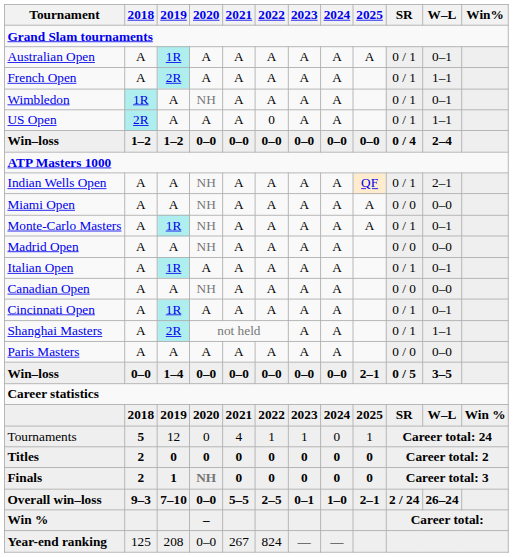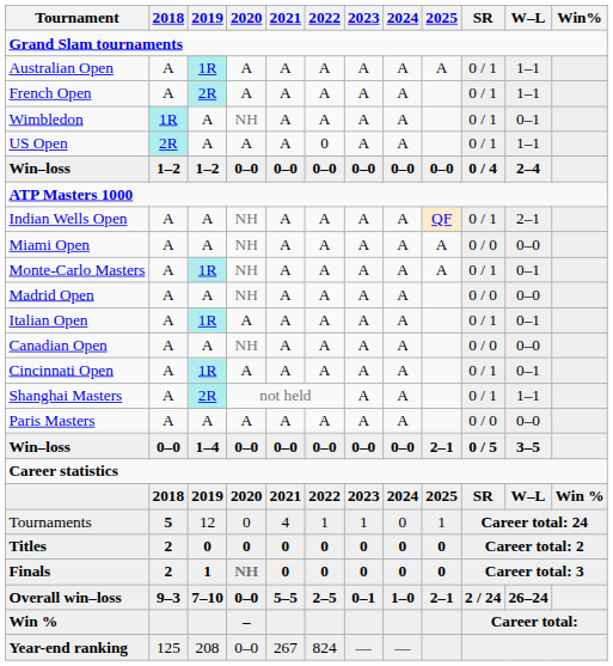Australian Open | W–L: 0–1 -> 1–1
